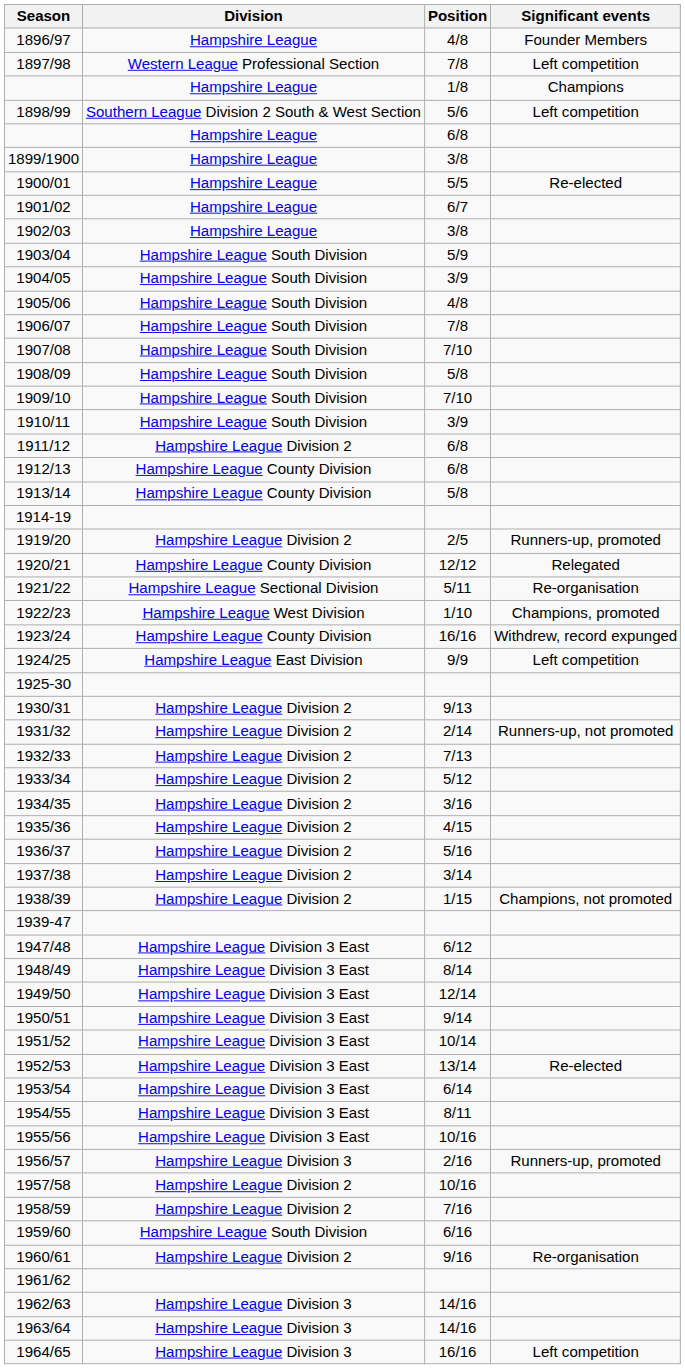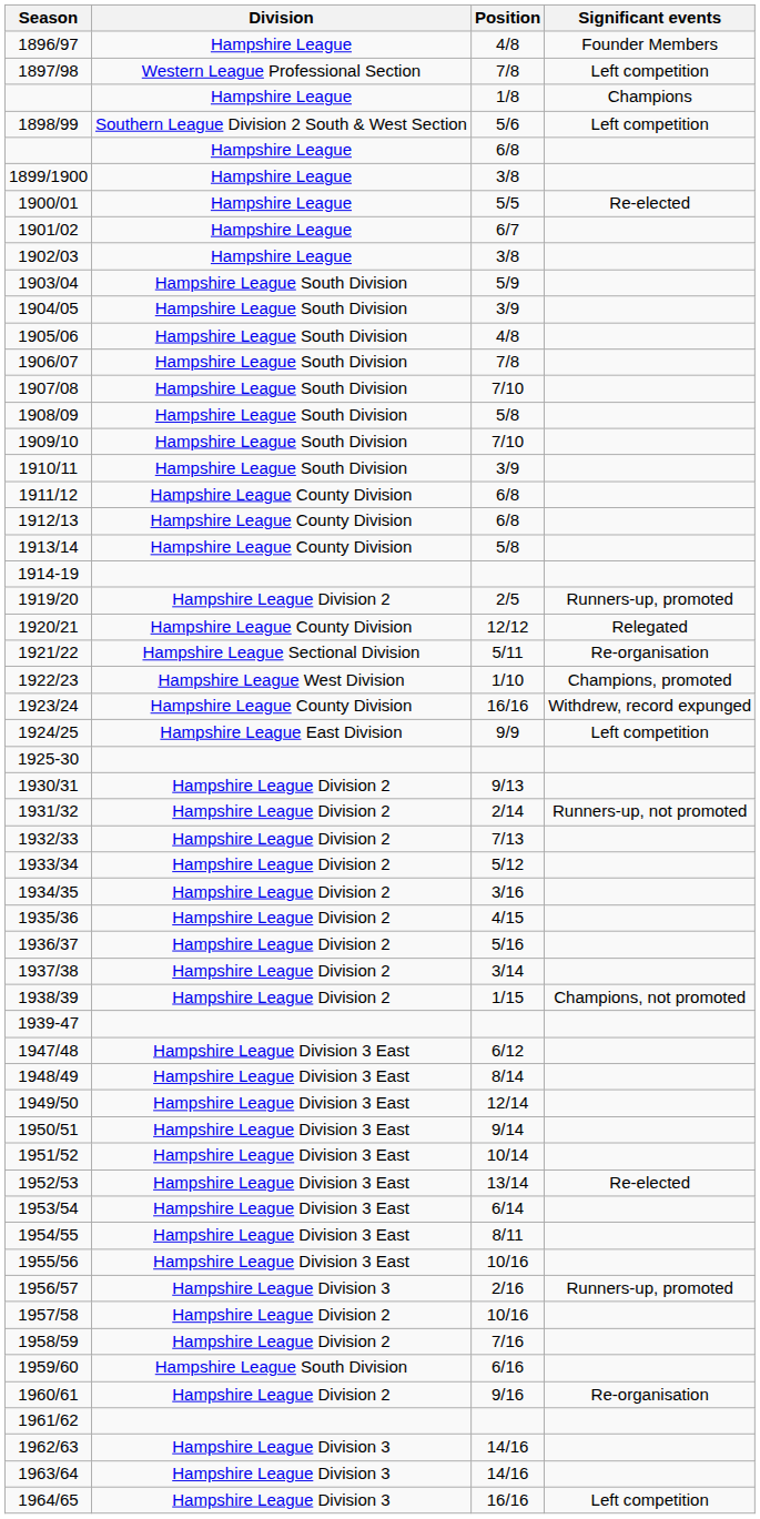1911/12 | Division: Hampshire League Division 2 -> Hampshire League County Division
